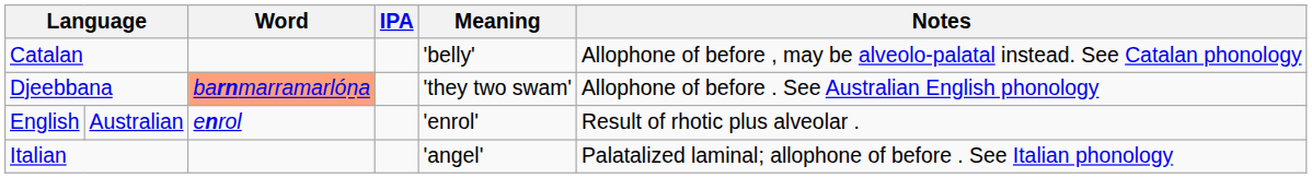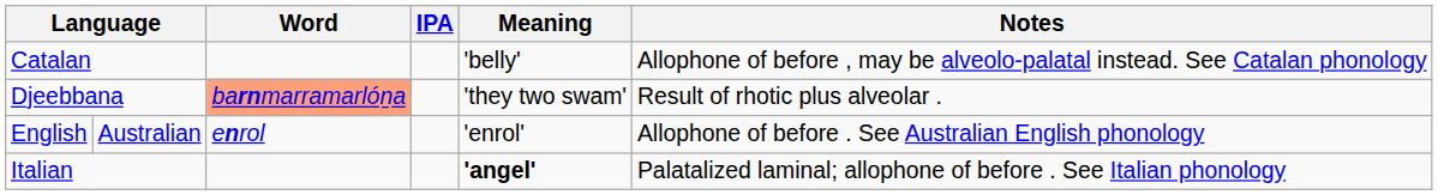Djeebbana | Notes: Allophone of before . See Australian English phonology -> Result of rhotic plus alveolar .
English | Notes: Result of rhotic plus alveolar . -> Allophone of before . See Australian English phonology
Italian | Meaning: normal -> bold
